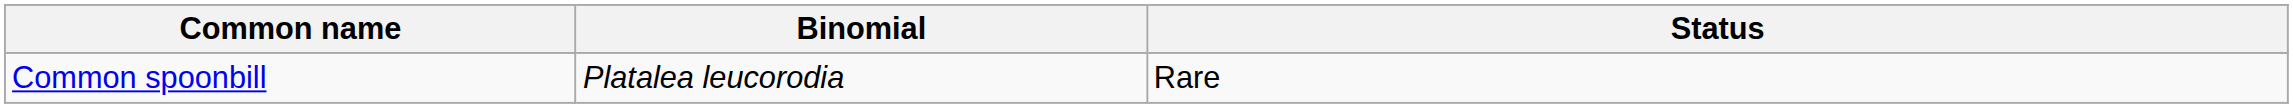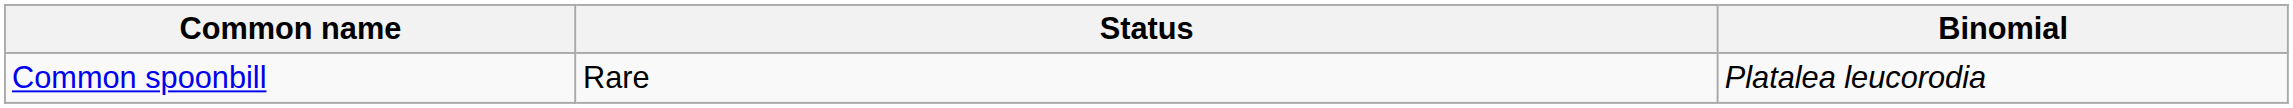columns swapped: Binomial <-> Status
